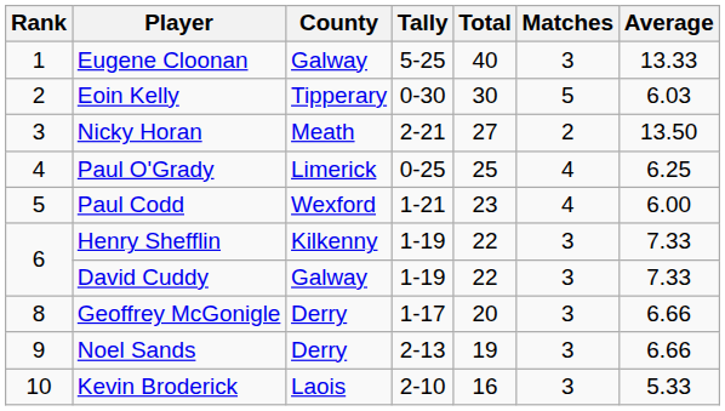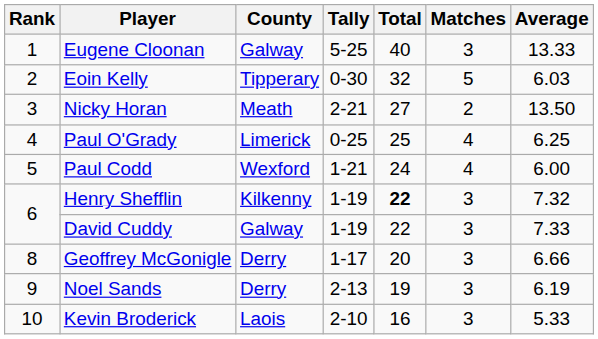Eoin Kelly | Total: 30 -> 32
Paul Codd | Total: 23 -> 24
Henry Shefflin | Total: normal -> bold
Henry Shefflin | Average: 7.33 -> 7.32
Noel Sands | Average: 6.66 -> 6.19
